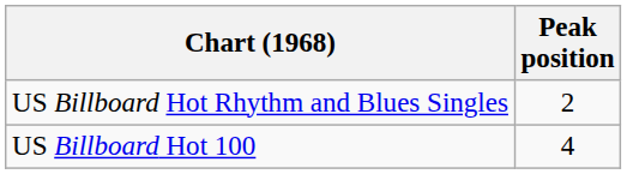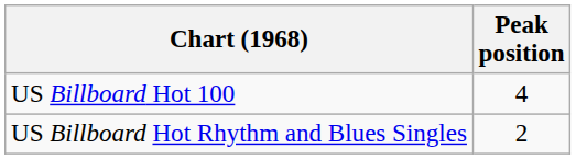rows swapped: US Billboard Hot 100 <-> US Billboard Hot Rhythm and Blues Singles
